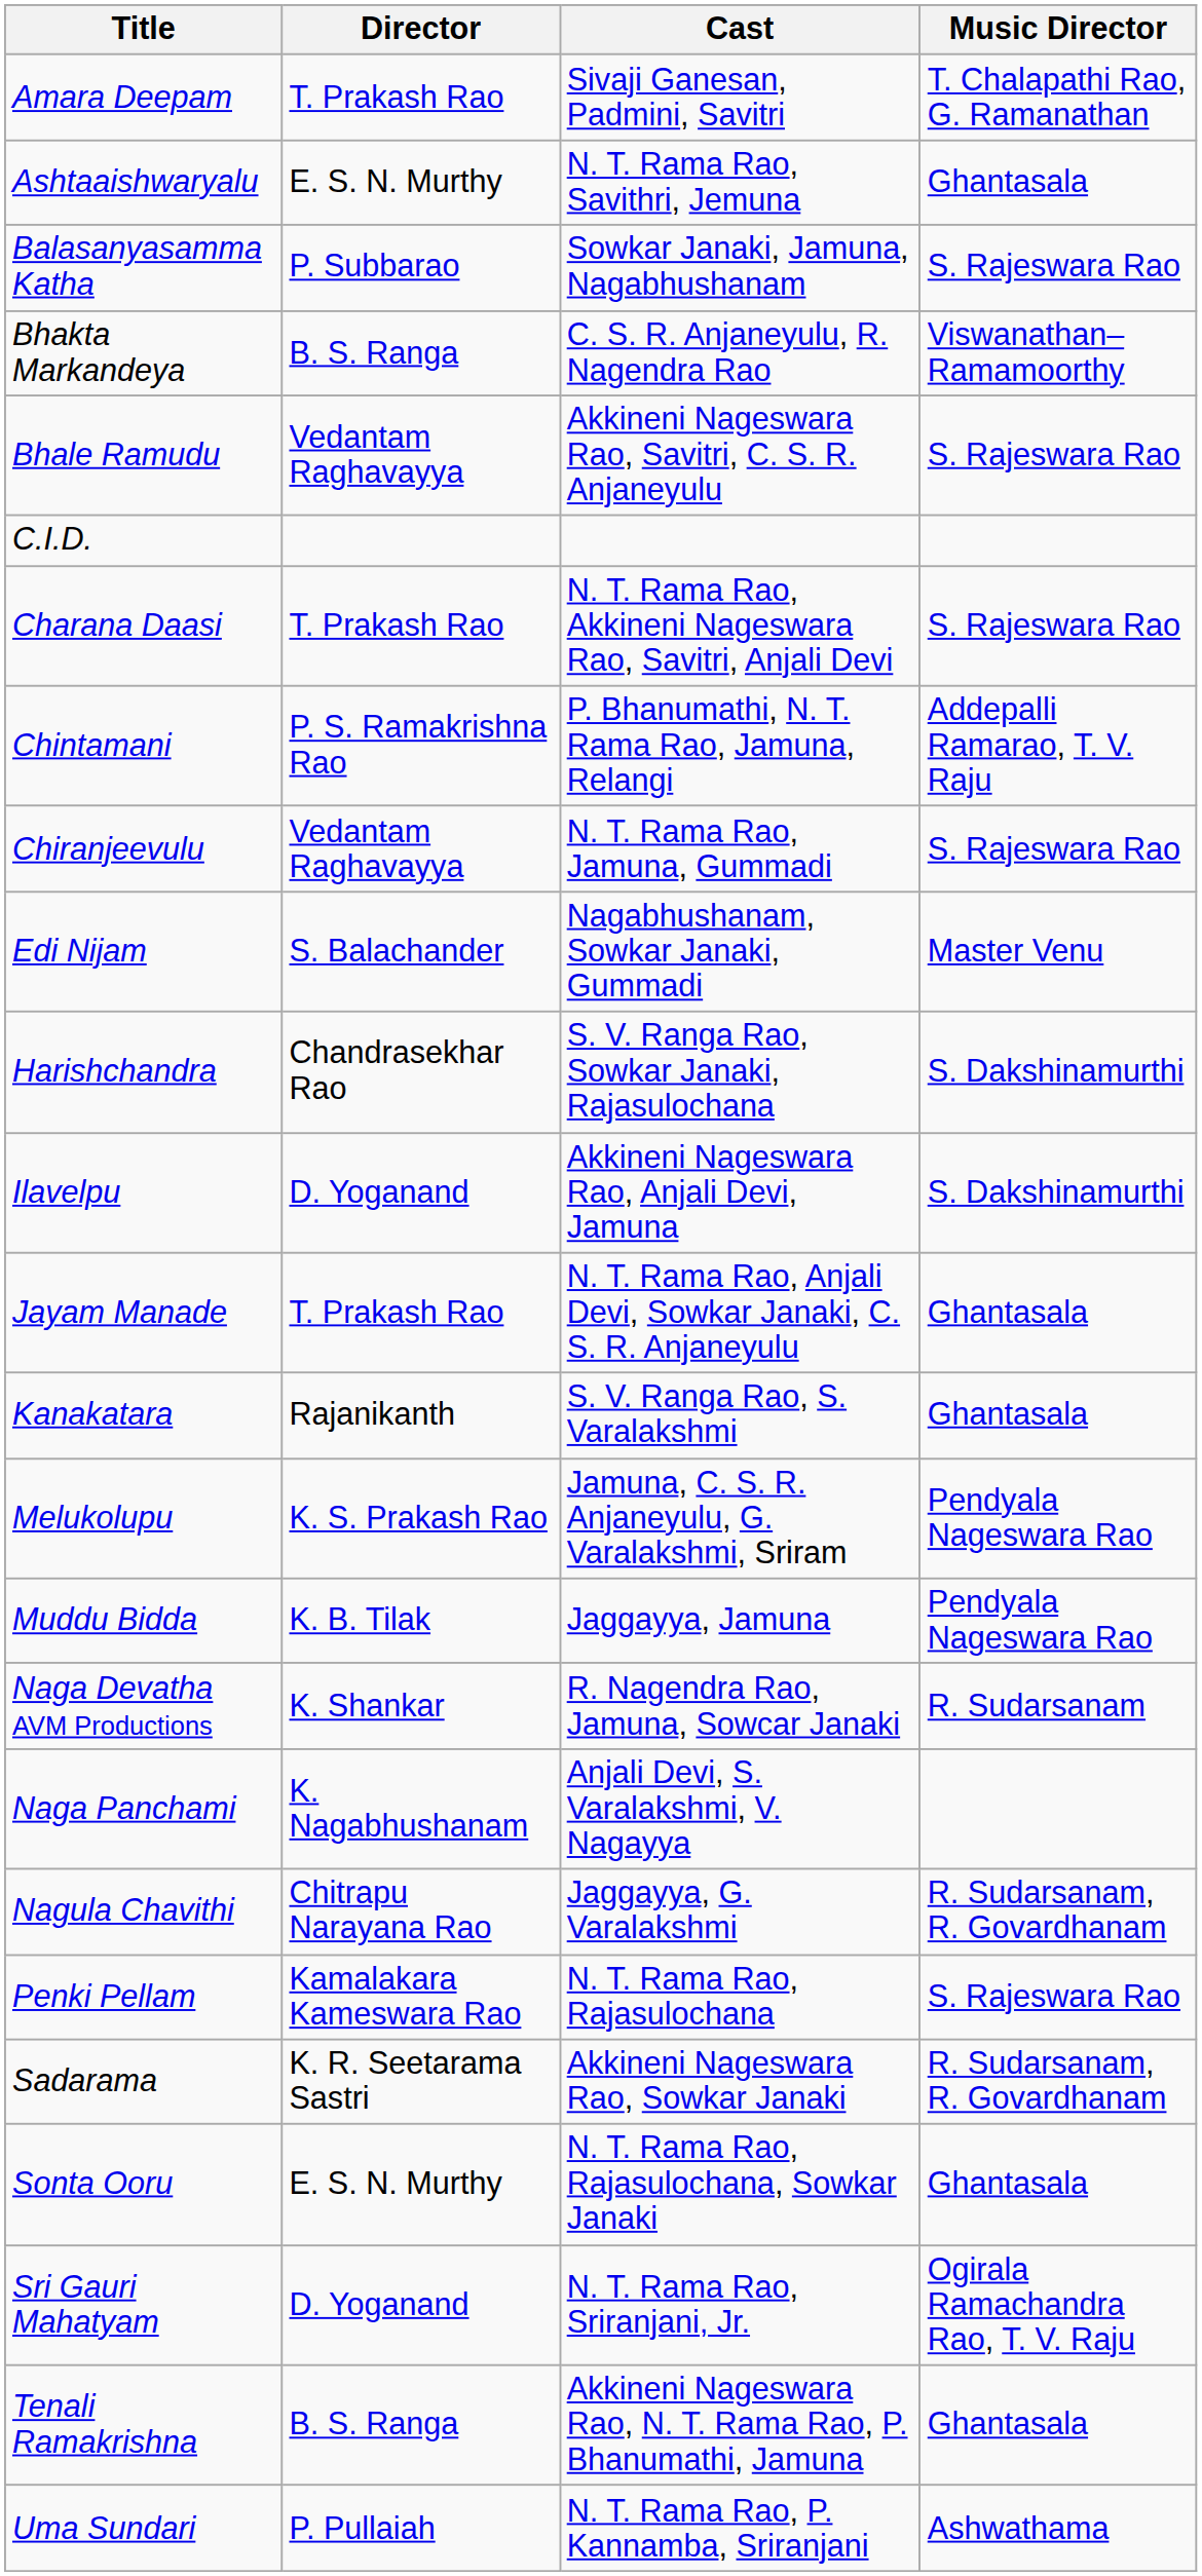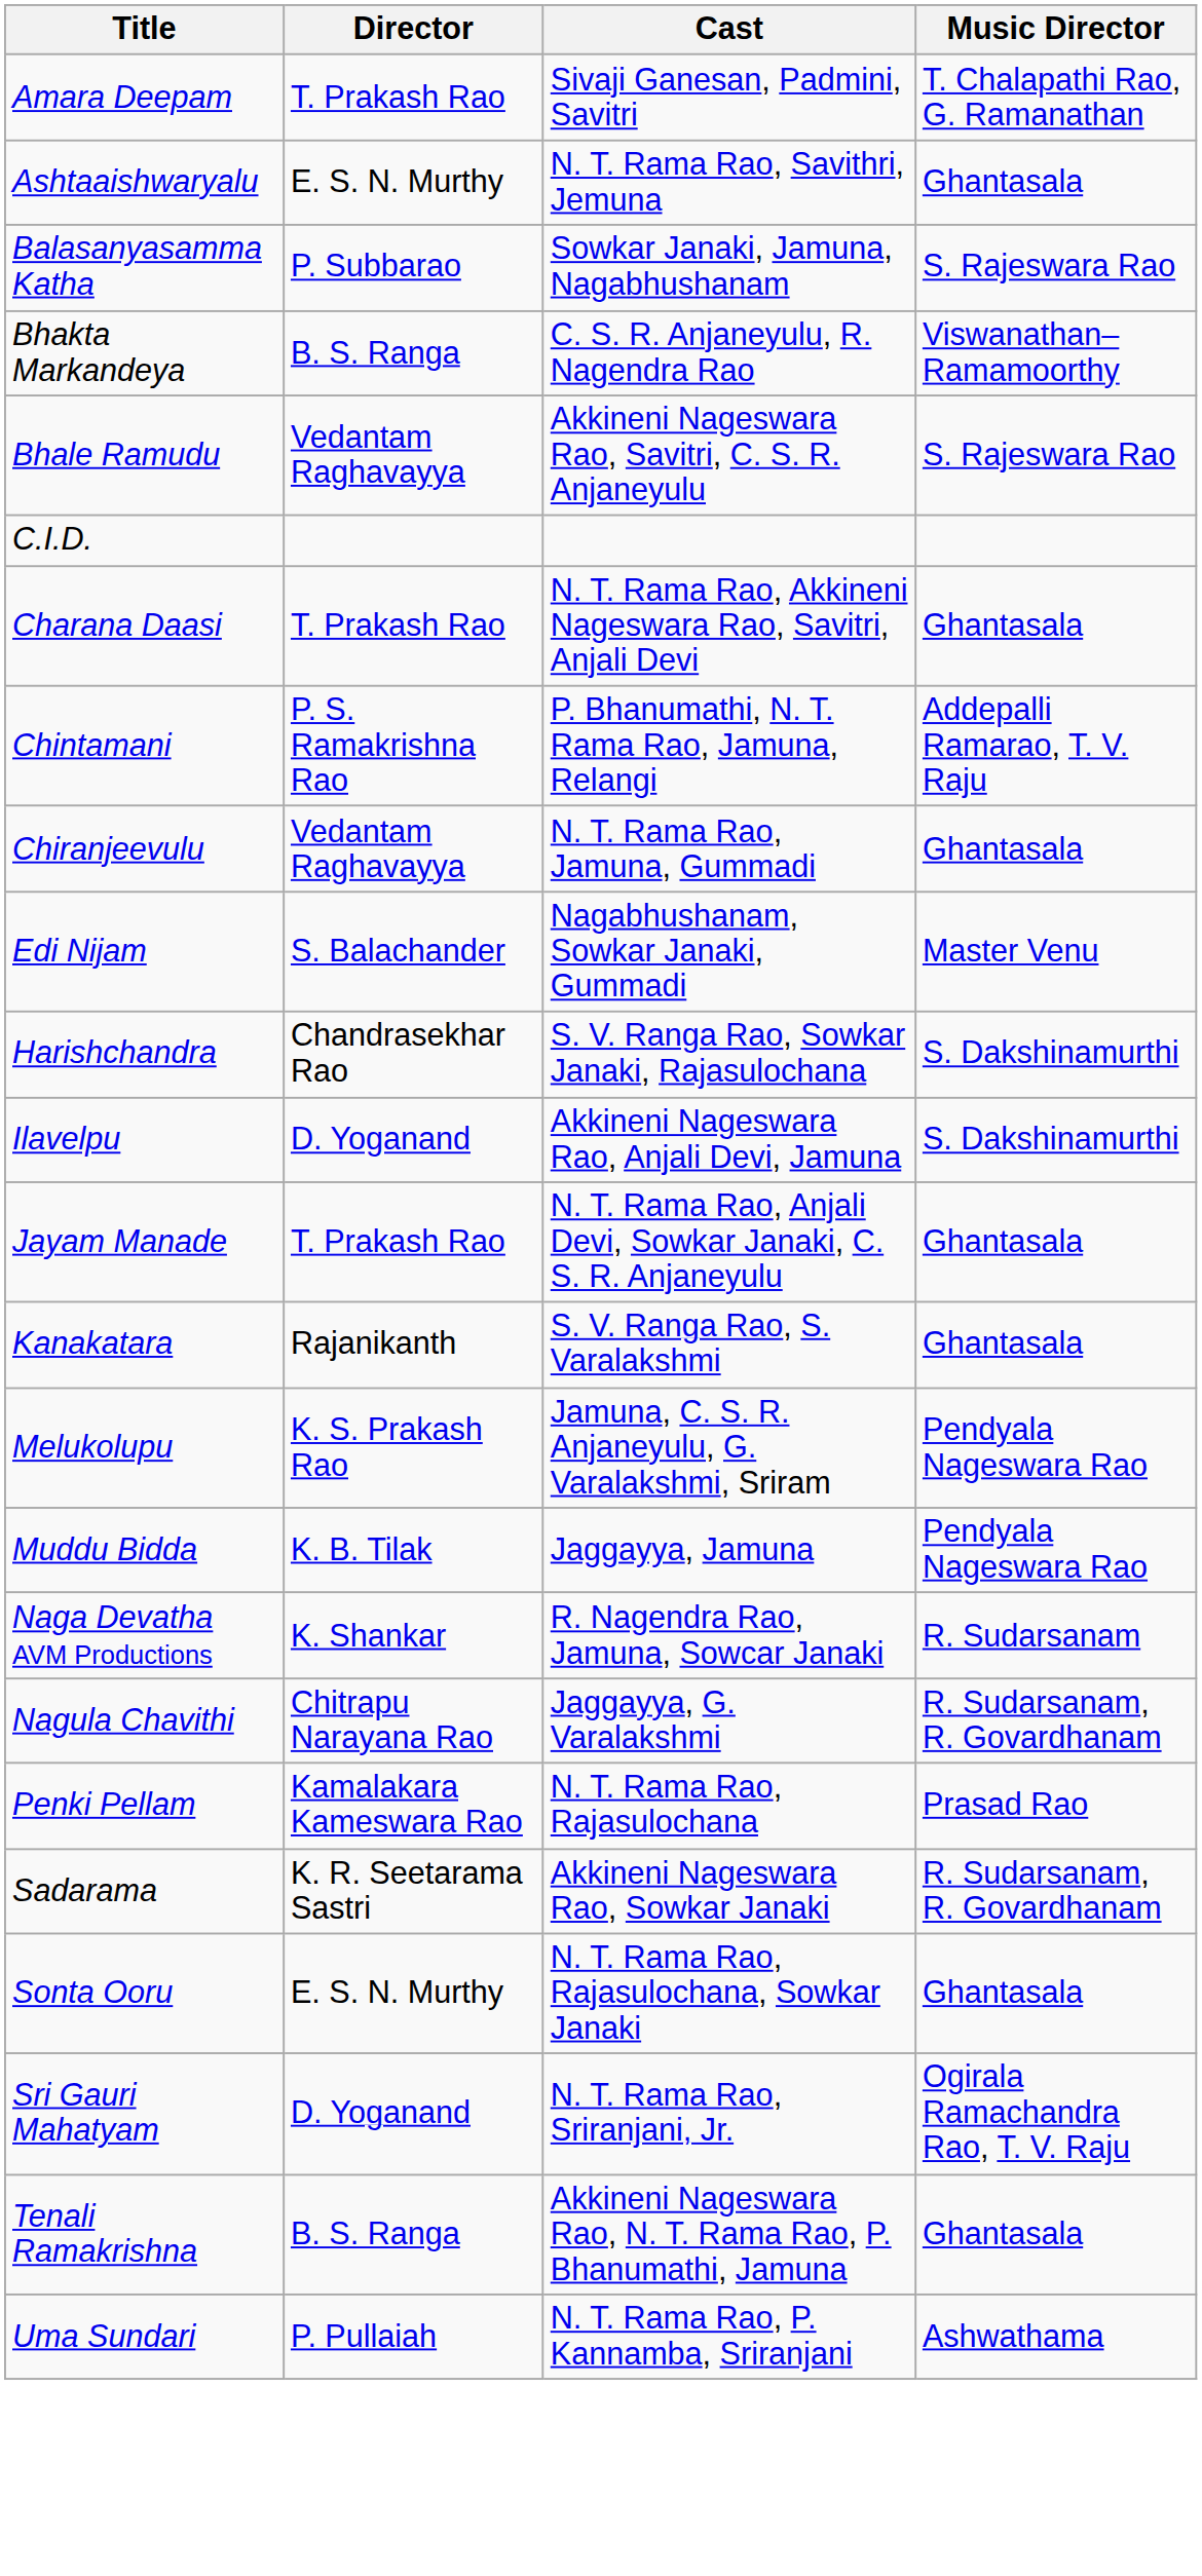Charana Daasi | Music Director: S. Rajeswara Rao -> Ghantasala
Chiranjeevulu | Music Director: S. Rajeswara Rao -> Ghantasala
- row: Naga Panchami | K. Nagabhushanam | Anjali Devi, S. Varalakshmi, V. Nagayya
Penki Pellam | Music Director: S. Rajeswara Rao -> Prasad Rao
